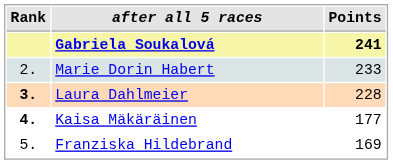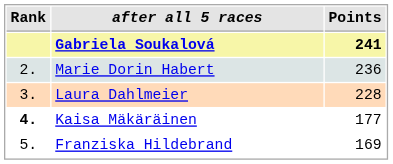Marie Dorin Habert | Points: 233 -> 236
Laura Dahlmeier | Rank: bold -> normal
